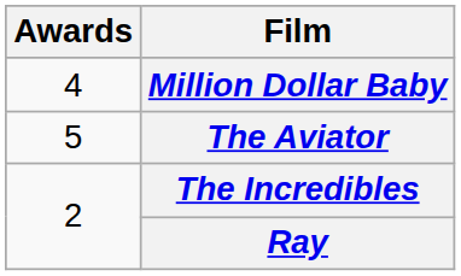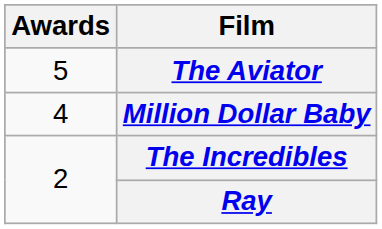rows swapped: The Aviator <-> Million Dollar Baby
